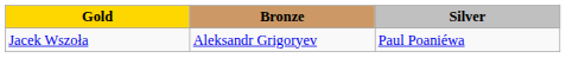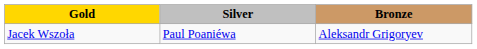columns swapped: Silver <-> Bronze
